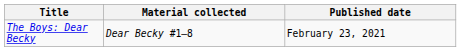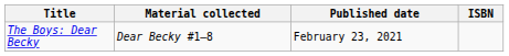+ column: ISBN
